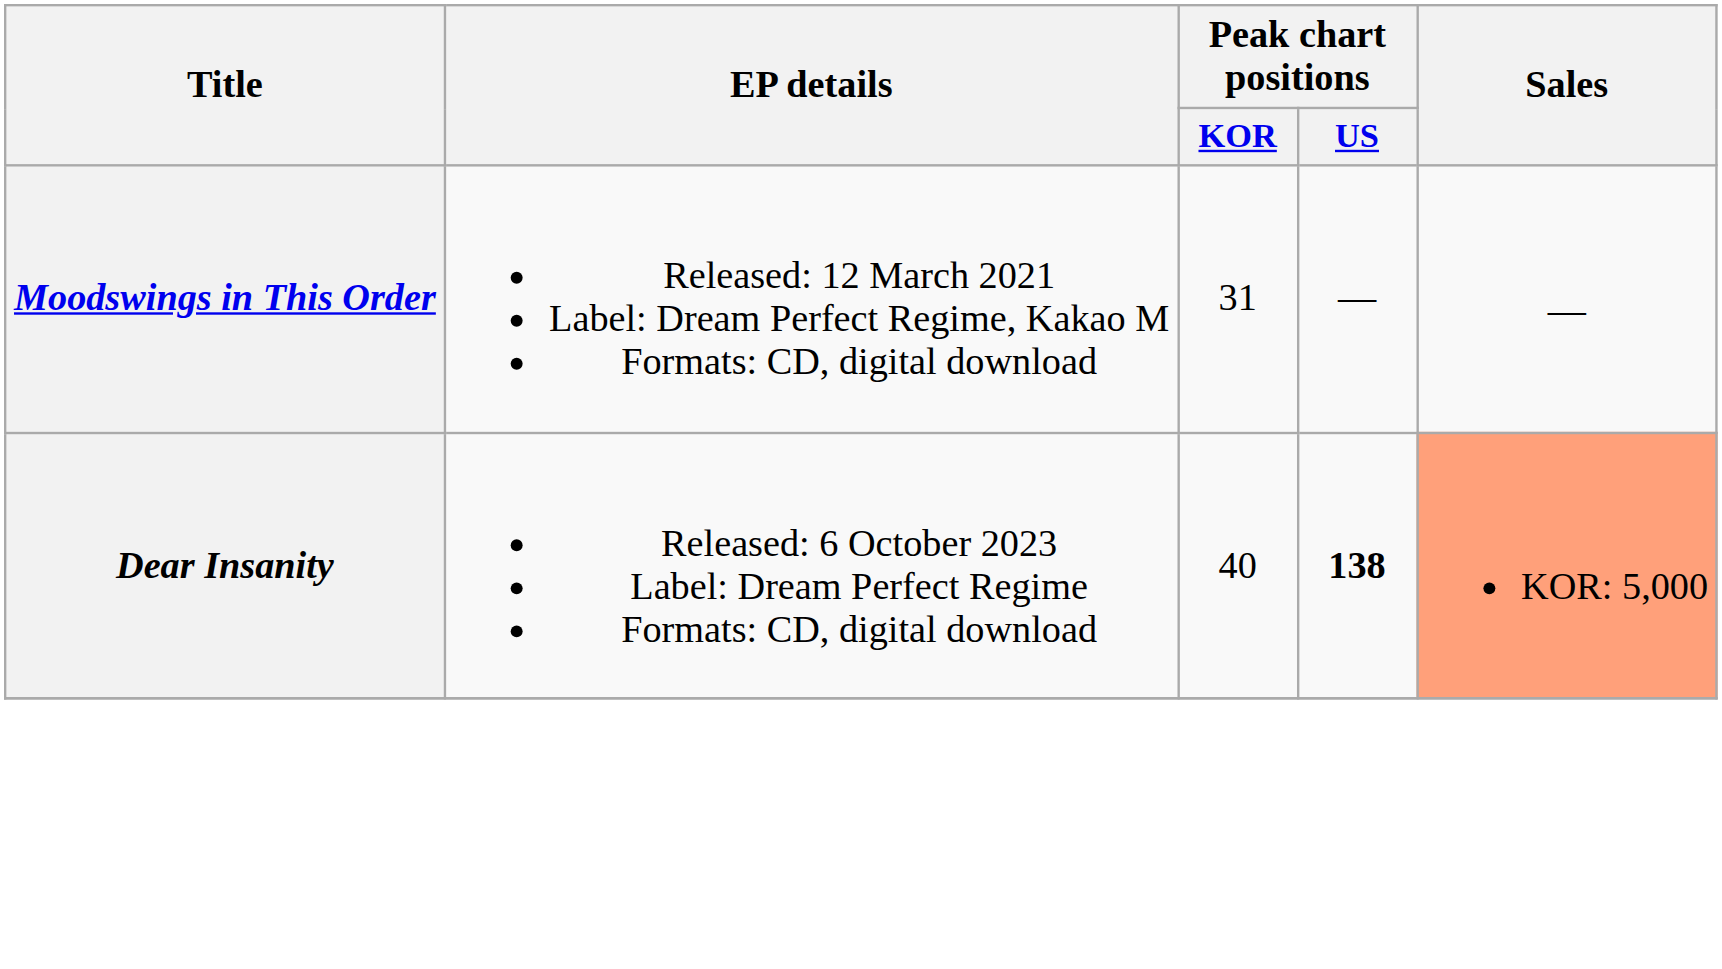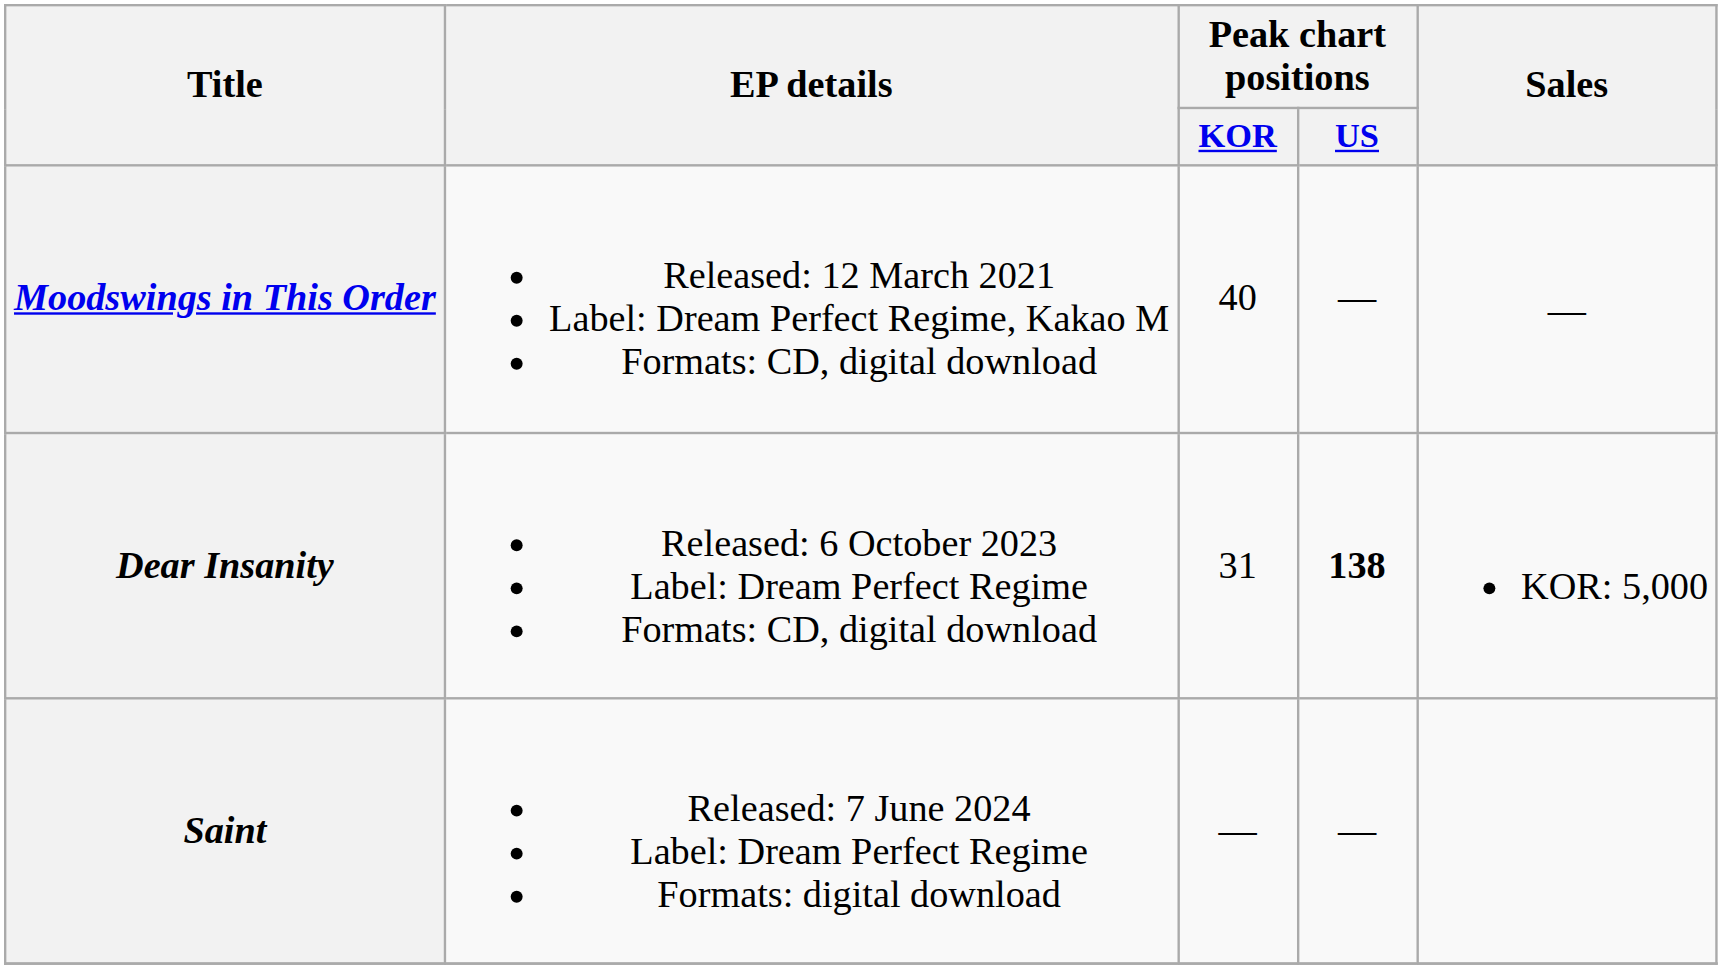Moodswings in This Order | Peak chart positions / KOR: 31 -> 40
Dear Insanity | Peak chart positions / KOR: 40 -> 31
Dear Insanity | Sales: lightsalmon background -> no background
+ row: Saint | Released: 7 June 2024 Label: Dream Perfect Regime Formats: digital download | — | —
